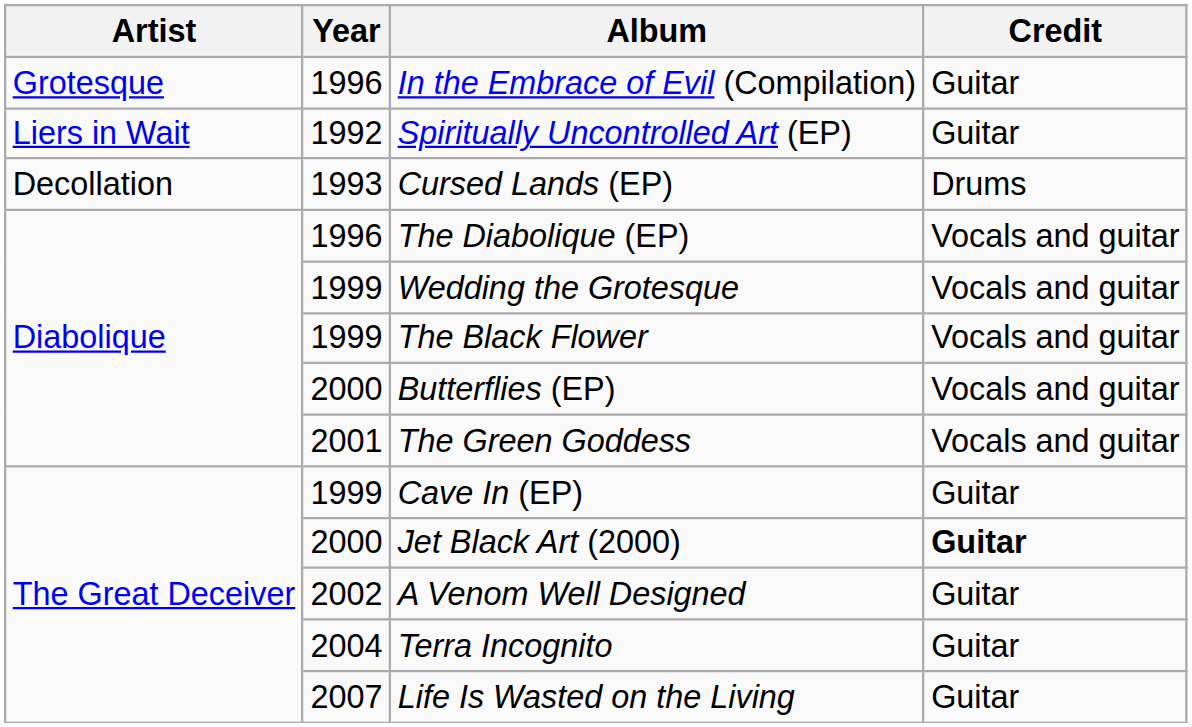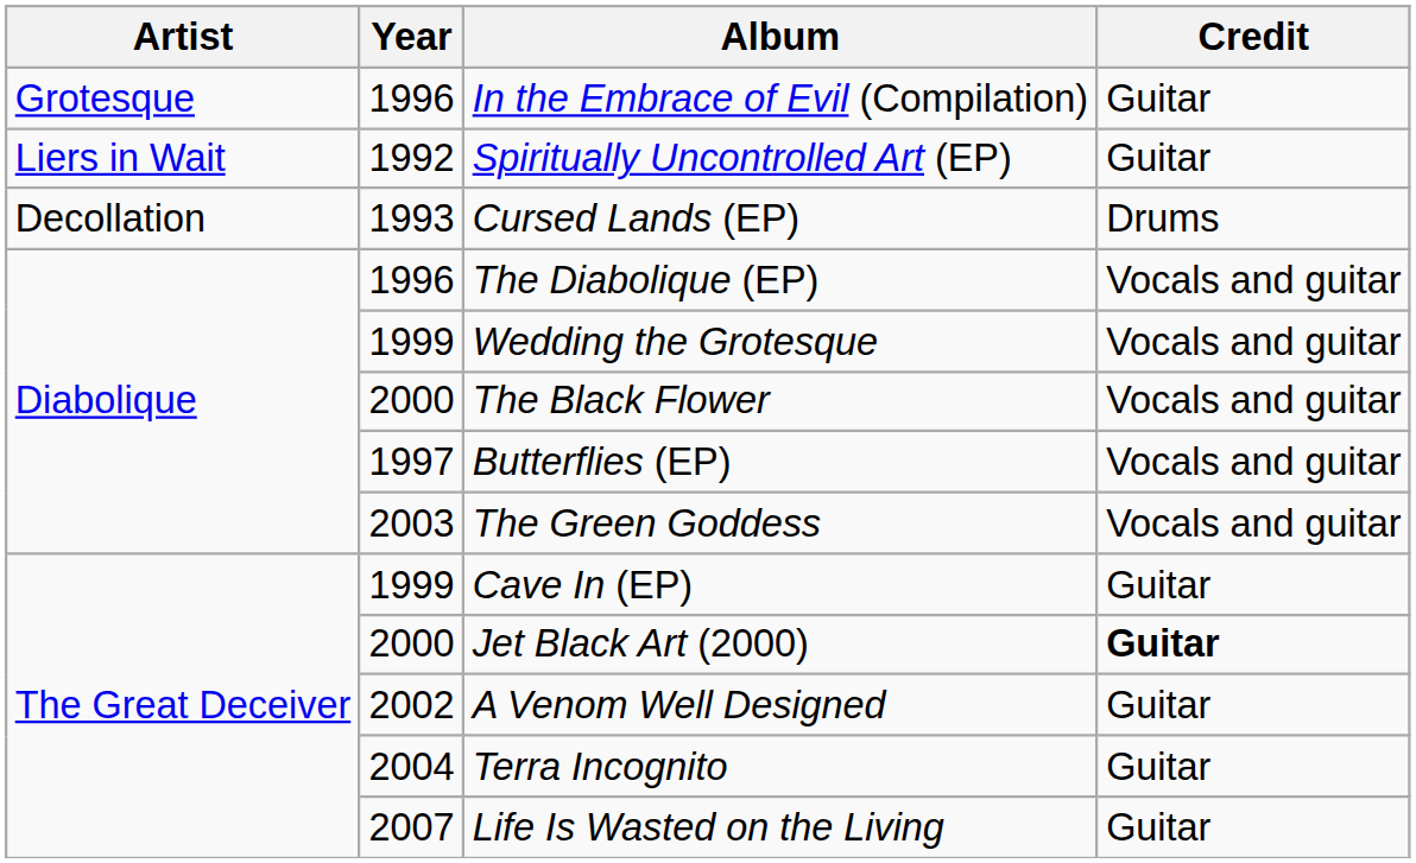The Black Flower | Year: 1999 -> 2000
Butterflies (EP) | Year: 2000 -> 1997
The Green Goddess | Year: 2001 -> 2003
